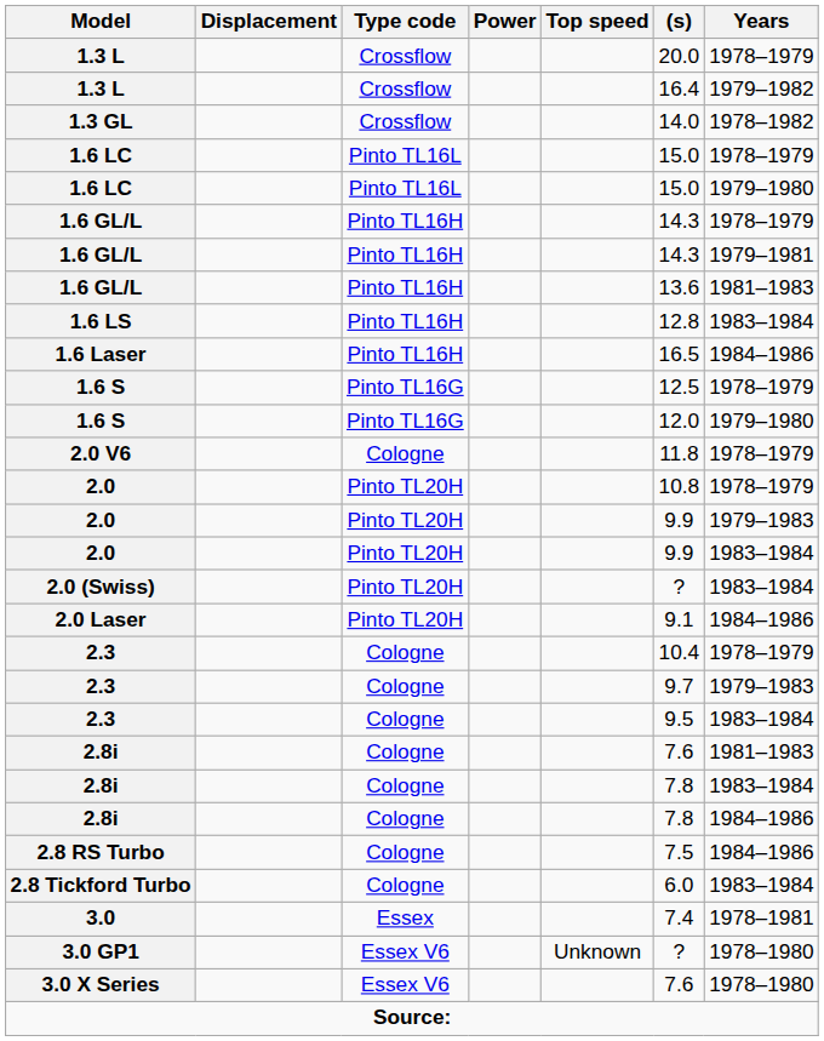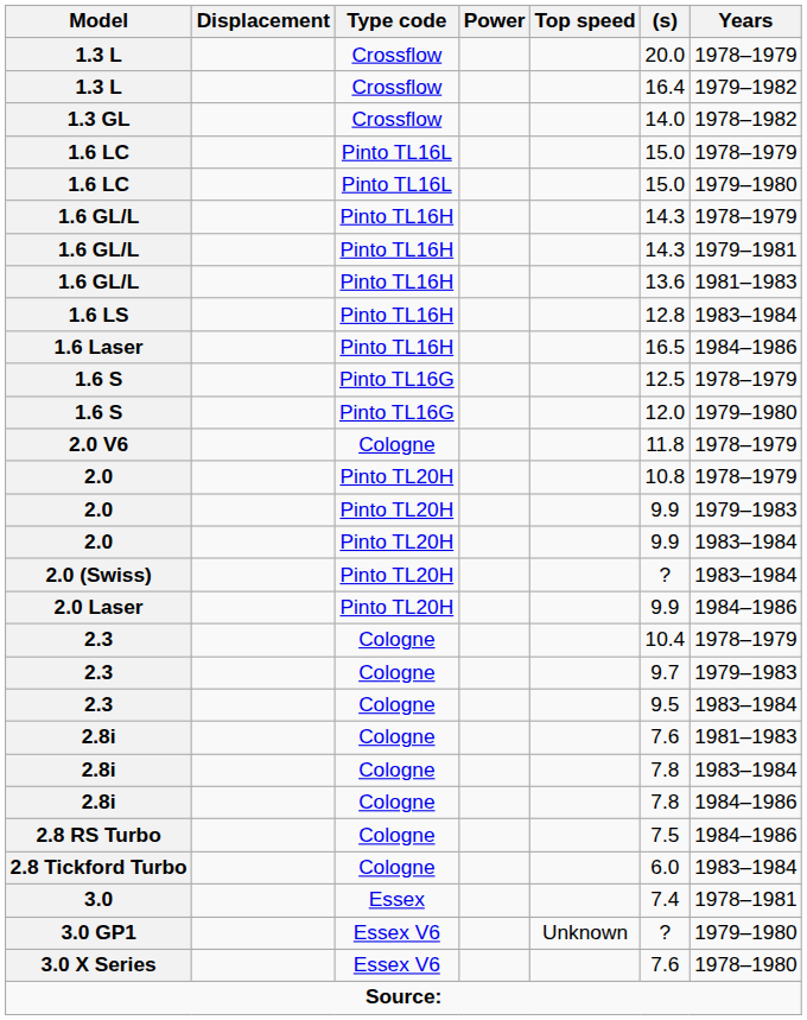2.0 Laser | (s): 9.1 -> 9.9
3.0 GP1 | Years: 1978–1980 -> 1979–1980
